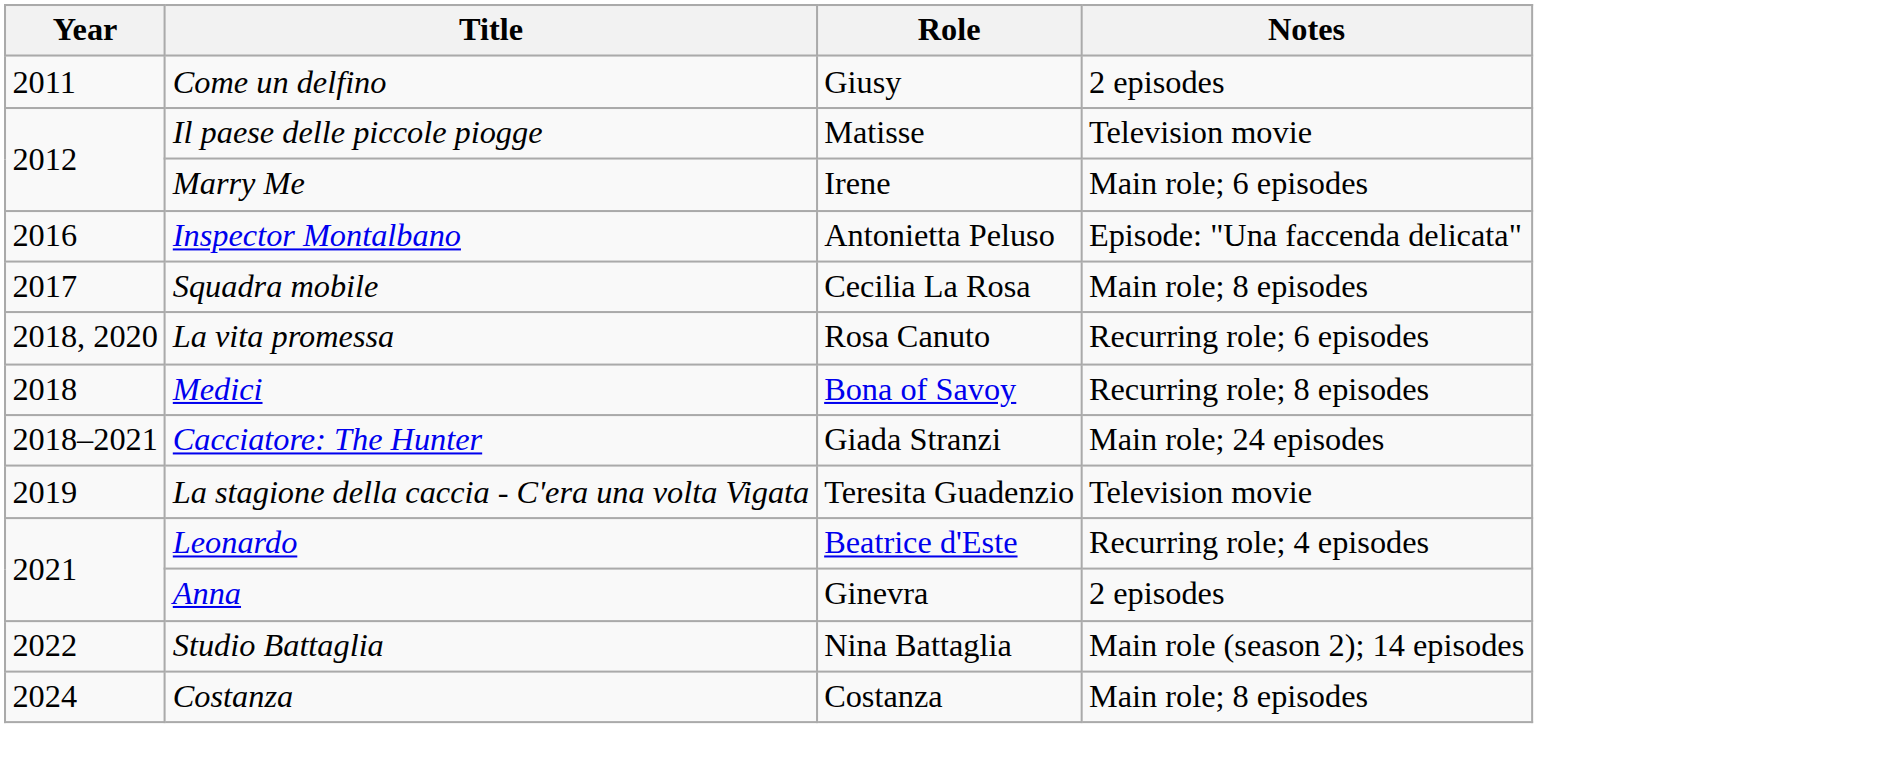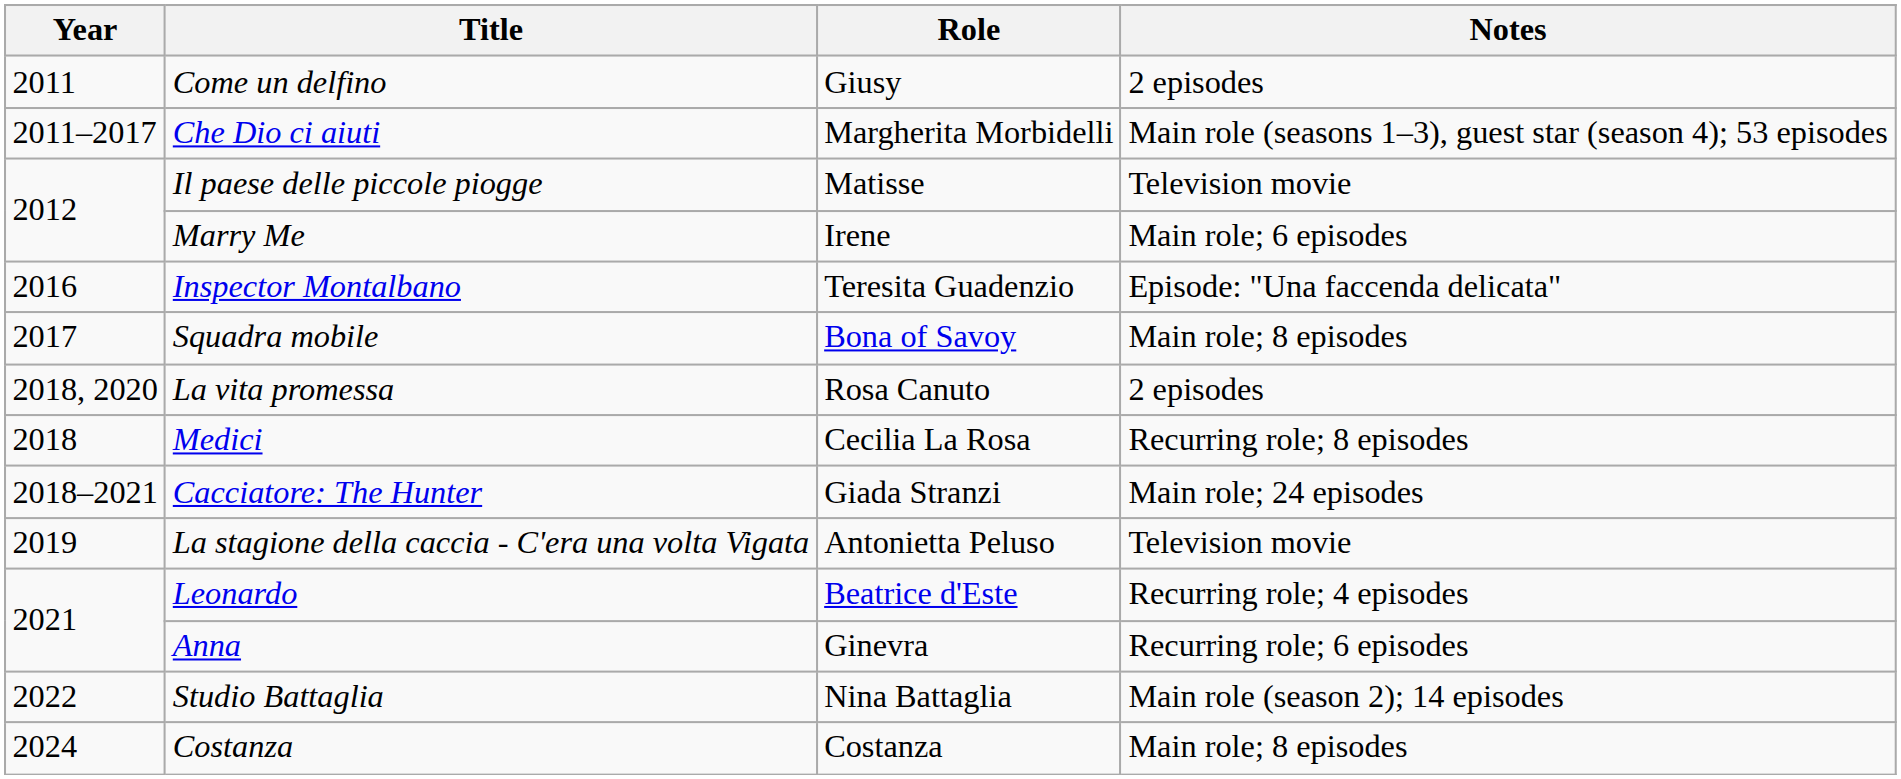+ row: 2011–2017 | Che Dio ci aiuti | Margherita Morbidelli | Main role (seasons 1–3), guest star (season 4); 53 episodes
Inspector Montalbano | Role: Antonietta Peluso -> Teresita Guadenzio
Squadra mobile | Role: Cecilia La Rosa -> Bona of Savoy
La vita promessa | Notes: Recurring role; 6 episodes -> 2 episodes
Medici | Role: Bona of Savoy -> Cecilia La Rosa
La stagione della caccia - C'era una volta Vigata | Role: Teresita Guadenzio -> Antonietta Peluso
Anna | Notes: 2 episodes -> Recurring role; 6 episodes
